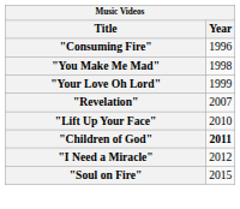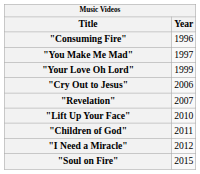"You Make Me Mad" | Year: 1998 -> 1997
+ row: "Cry Out to Jesus" | 2006
"Children of God" | Year: bold -> normal
